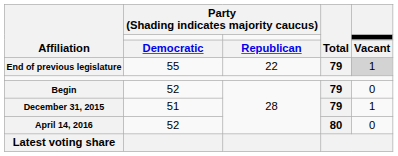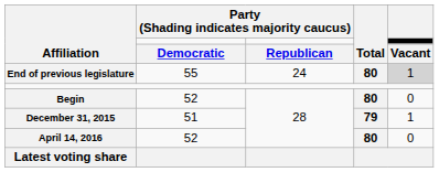End of previous legislature | column 3: 22 -> 24
End of previous legislature | Total: 79 -> 80
Begin | Total: 79 -> 80
